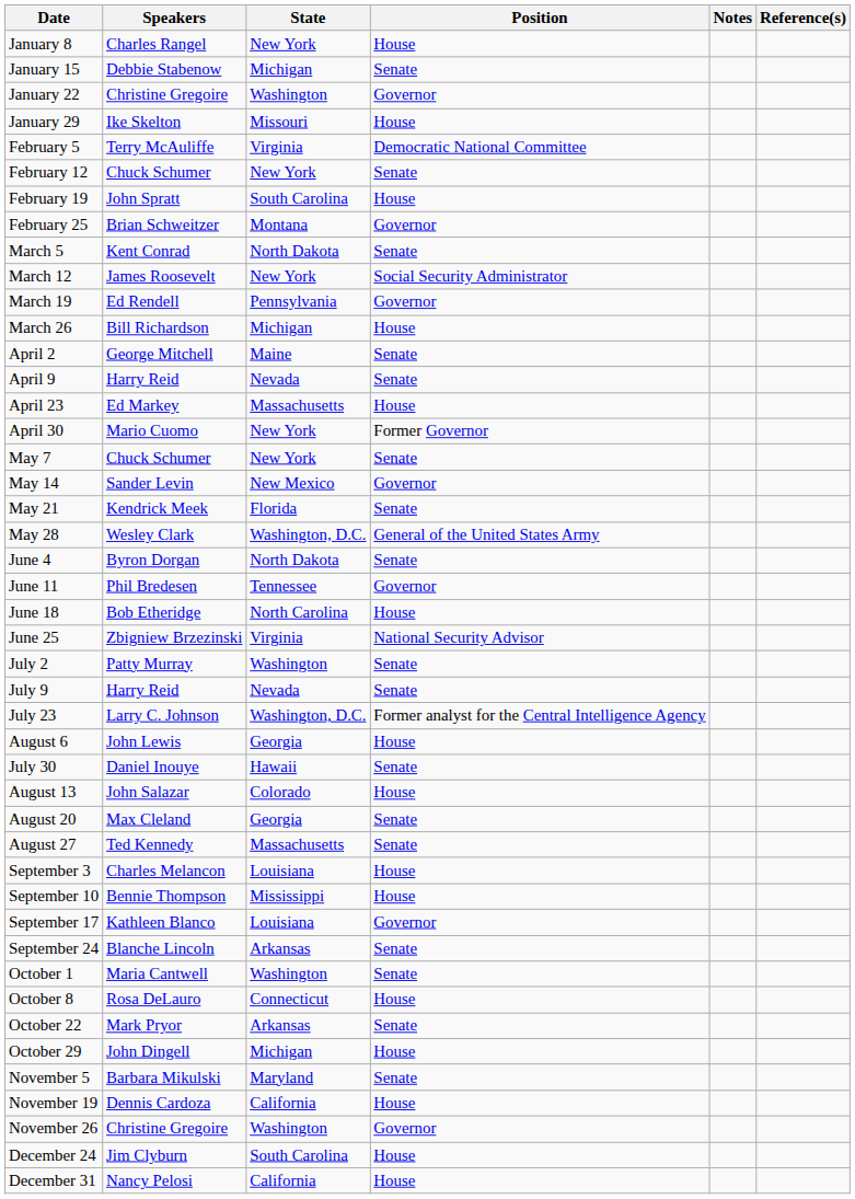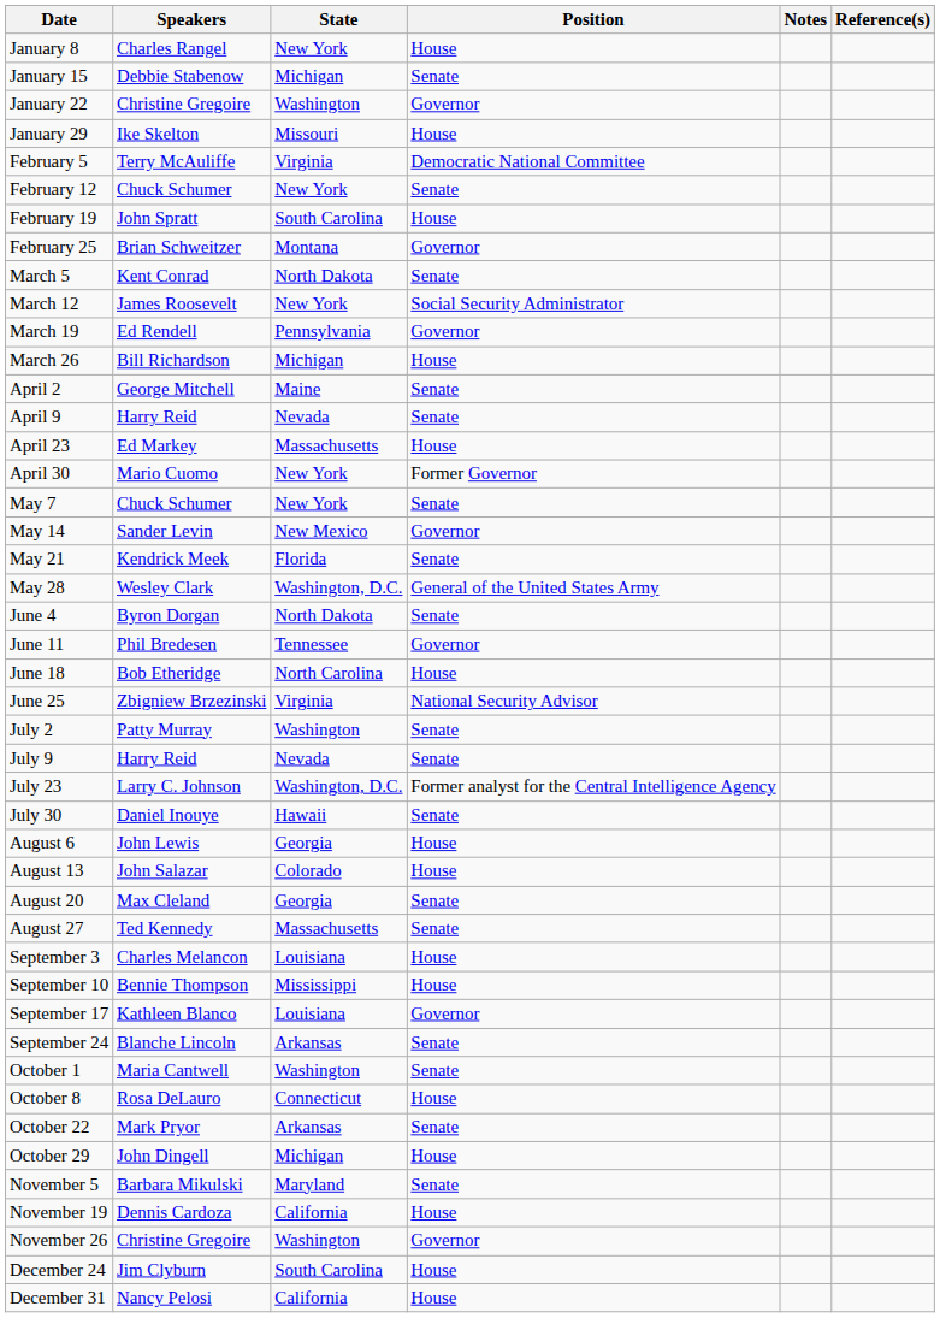rows swapped: July 30 <-> August 6
